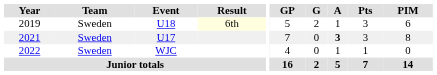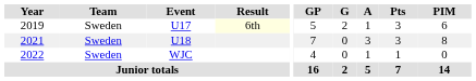2019 | Event: U18 -> U17
2021 | Event: U17 -> U18
2021 | A: bold -> normal
